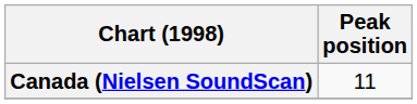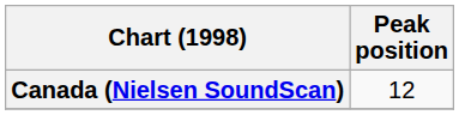Canada (Nielsen SoundScan) | Peak position: 11 -> 12
